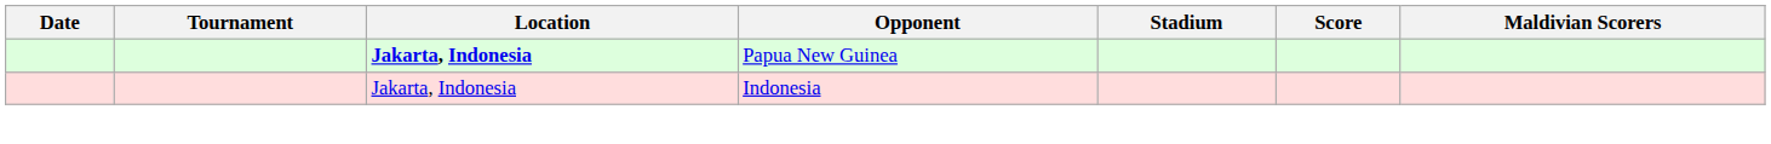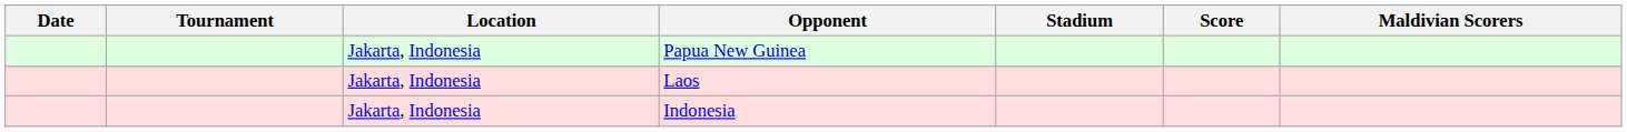Papua New Guinea | Location: bold -> normal
+ row: Jakarta, Indonesia | Laos
